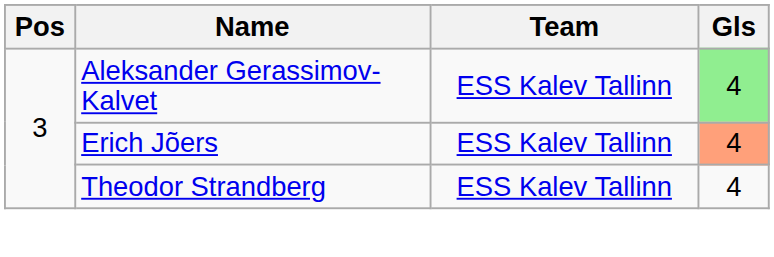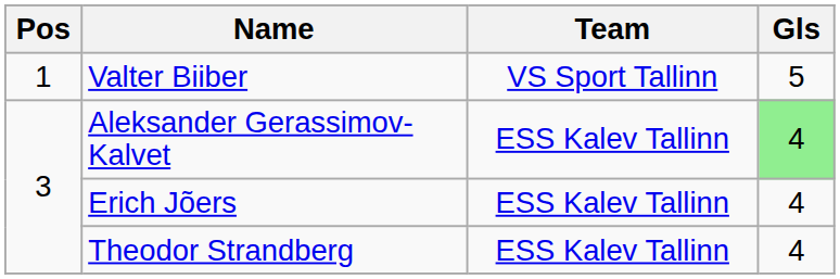+ row: 1 | Valter Biiber | VS Sport Tallinn | 5
Erich Jõers | Gls: lightsalmon background -> no background
